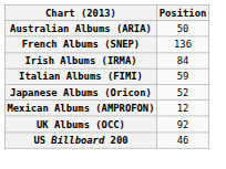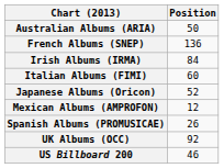Italian Albums (FIMI) | Position: 59 -> 60
+ row: Spanish Albums (PROMUSICAE) | 26
